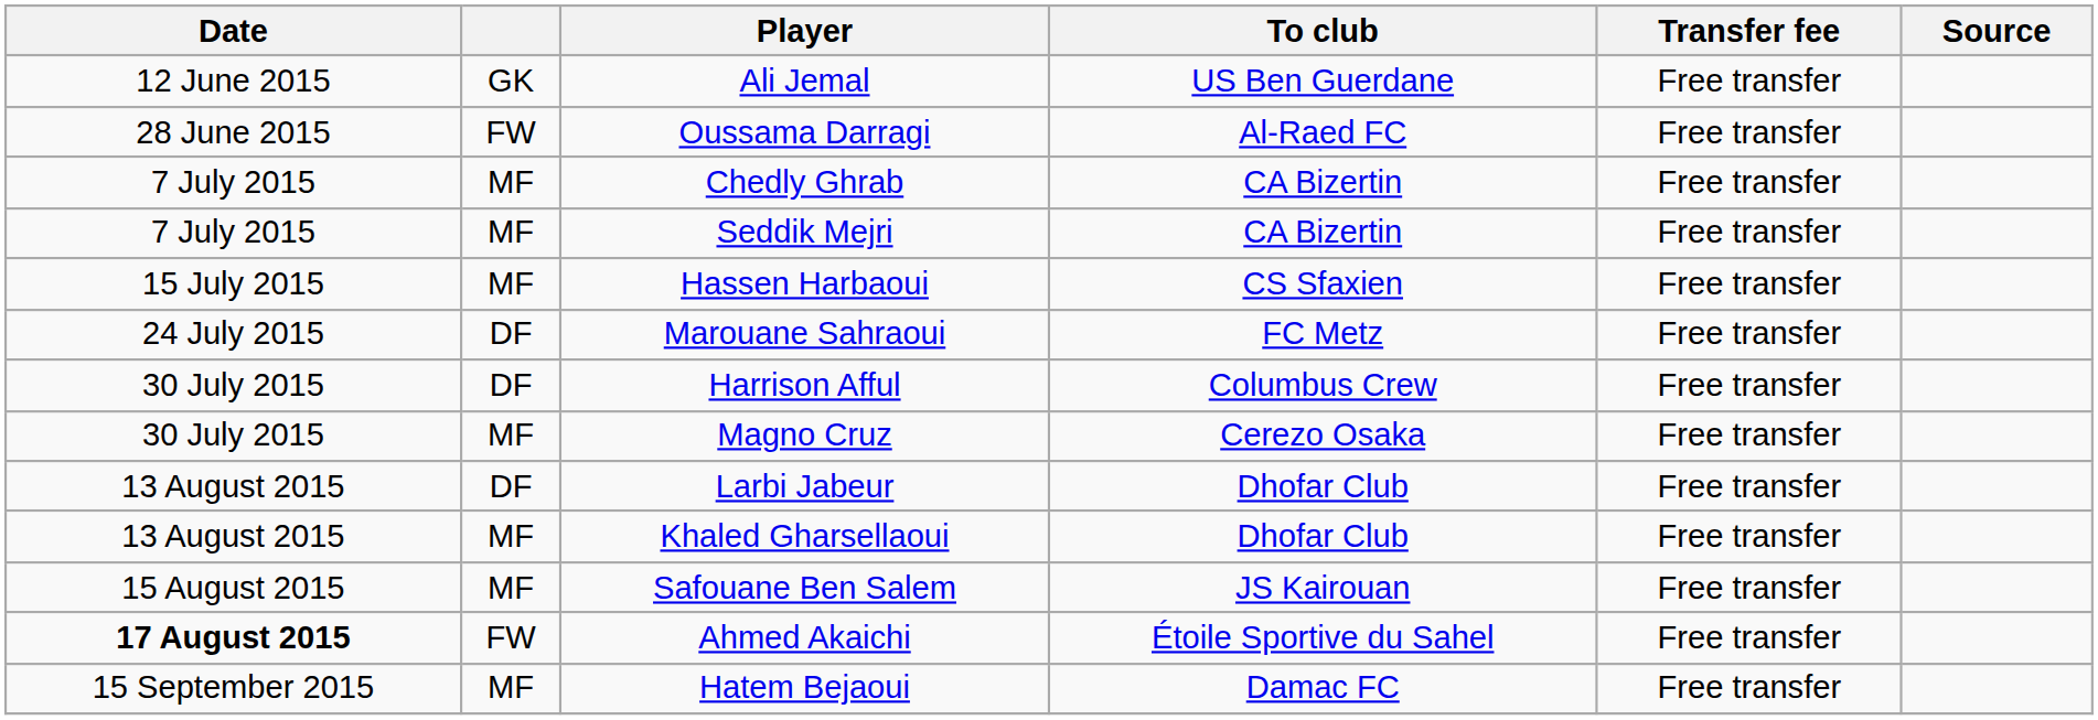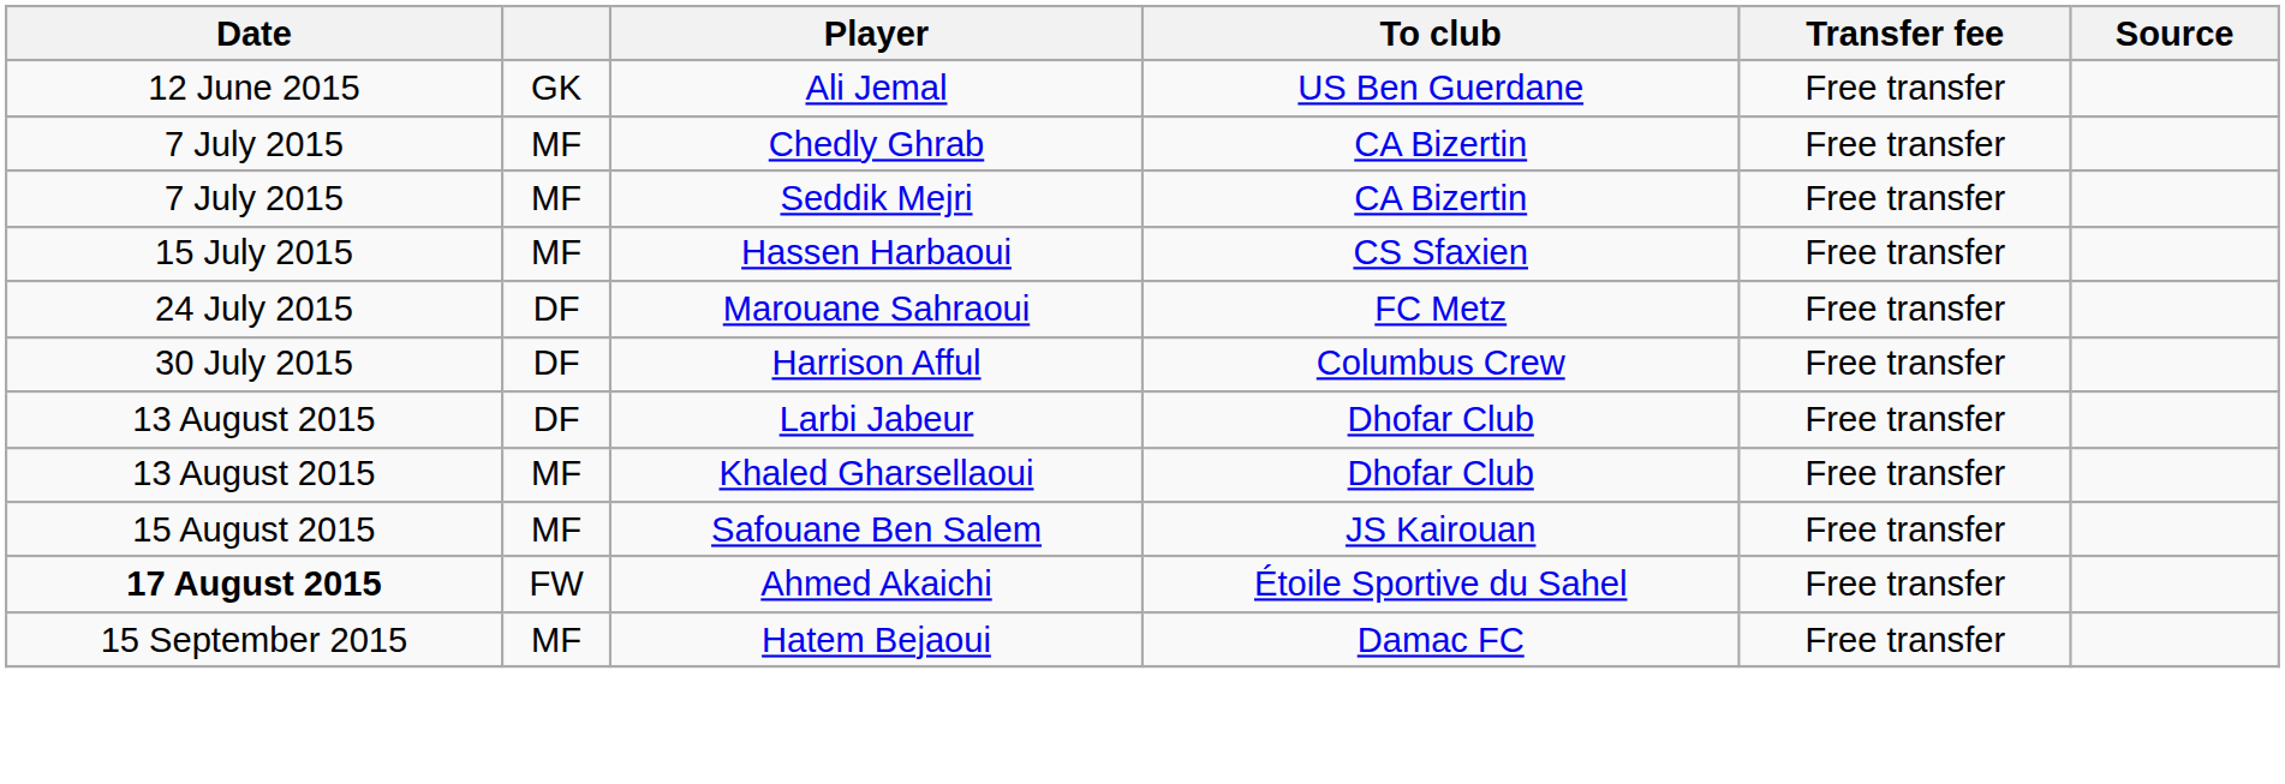- row: 28 June 2015 | FW | Oussama Darragi | Al-Raed FC | Free transfer
- row: 30 July 2015 | MF | Magno Cruz | Cerezo Osaka | Free transfer
